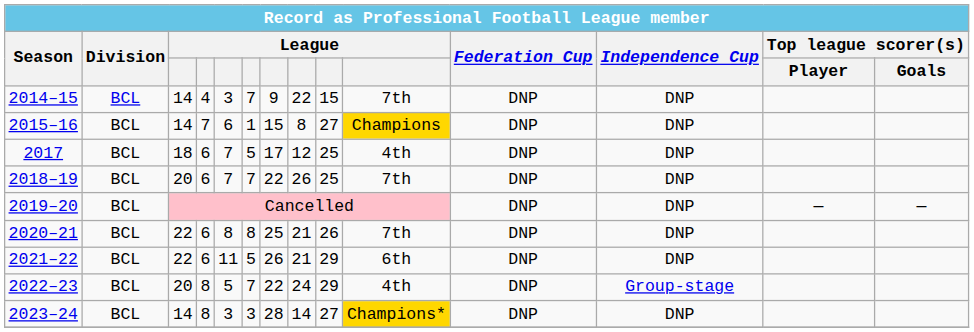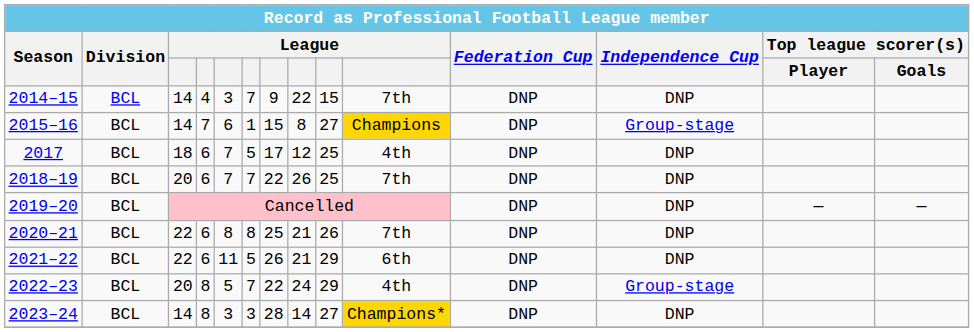2015–16 | Independence Cup: DNP -> Group-stage
